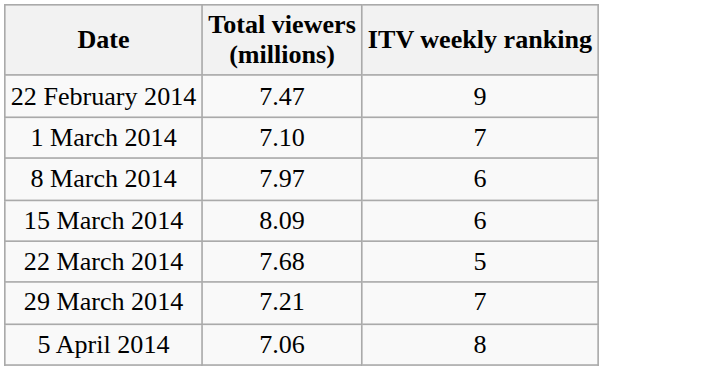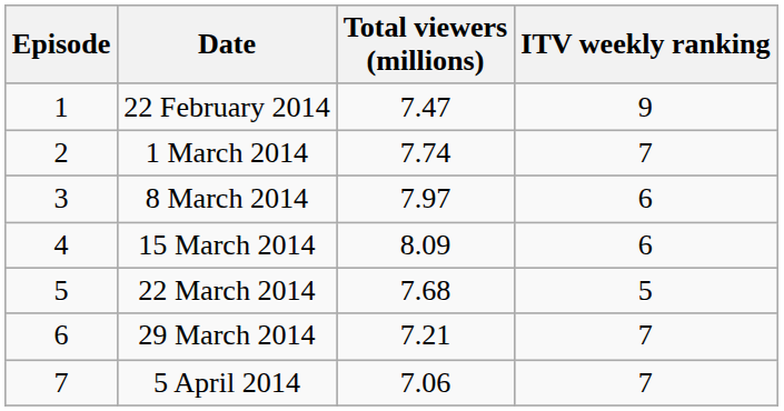+ column: Episode | 1 | 2 | 3 | 4 | 5 | 6 | 7
1 March 2014 | Total viewers (millions): 7.10 -> 7.74
5 April 2014 | ITV weekly ranking: 8 -> 7
